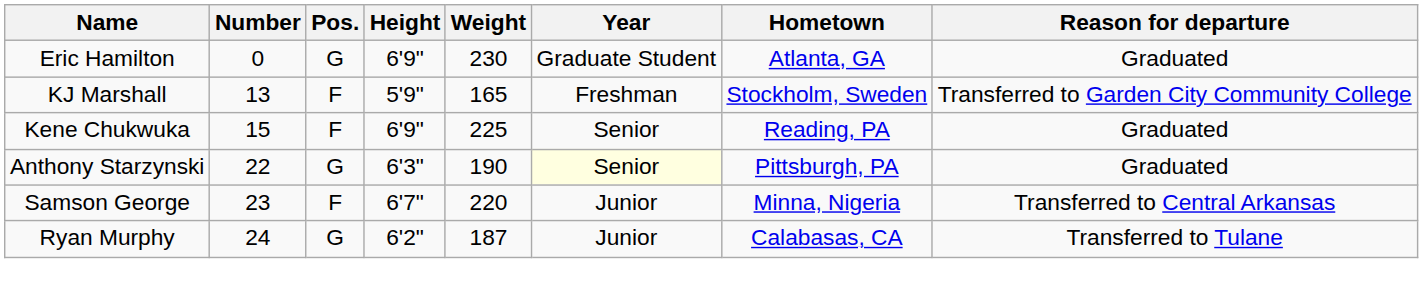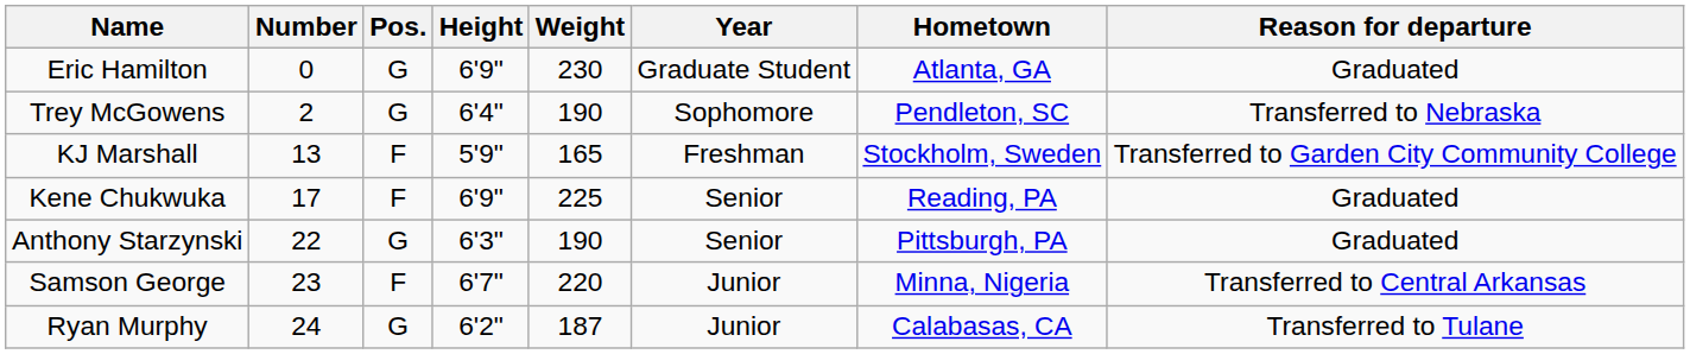+ row: Trey McGowens | 2 | G | 6'4" | 190 | Sophomore | Pendleton, SC | Transferred to Nebraska
Kene Chukwuka | Number: 15 -> 17
Anthony Starzynski | Year: lightyellow background -> no background
